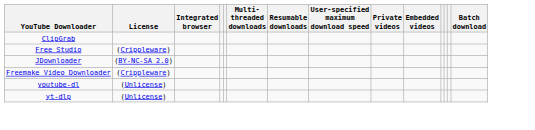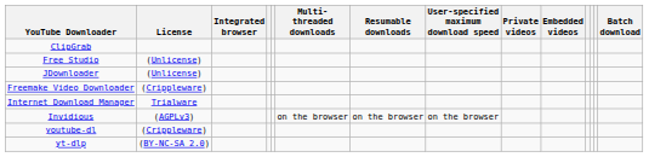Free Studio | License: (Crippleware) -> (Unlicense)
JDownloader | License: (BY-NC-SA 2.0) -> (Unlicense)
+ row: Internet Download Manager | Trialware
+ row: Invidious | (AGPLv3) | on the browser | on the browser | on the browser
youtube-dl | License: (Unlicense) -> (Crippleware)
yt-dlp | License: (Unlicense) -> (BY-NC-SA 2.0)
